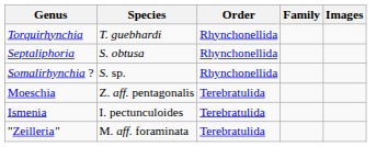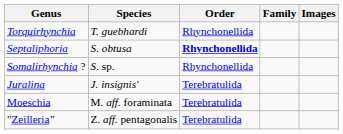Septaliphoria | Order: normal -> bold
+ row: Juralina | J. insignis' | Terebratulida
Moeschia | Species: Z. aff. pentagonalis -> M. aff. foraminata
- row: Ismenia | I. pectunculoides | Terebratulida
"Zeilleria" | Species: M. aff. foraminata -> Z. aff. pentagonalis
